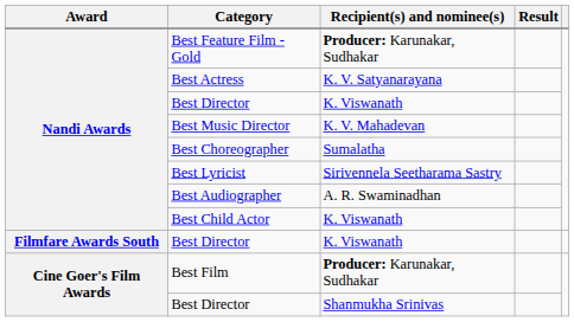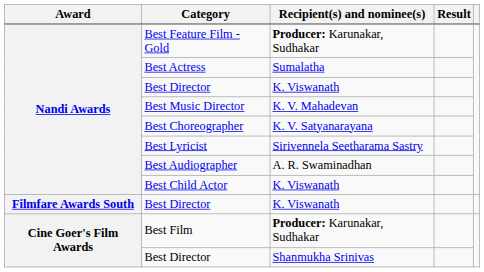Best Actress | Recipient(s) and nominee(s): K. V. Satyanarayana -> Sumalatha
Best Choreographer | Recipient(s) and nominee(s): Sumalatha -> K. V. Satyanarayana
